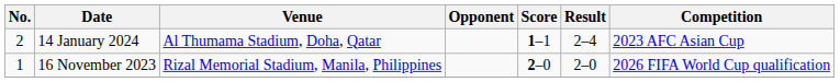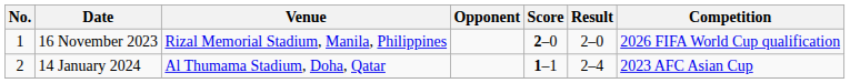rows swapped: 16 November 2023 <-> 14 January 2024
